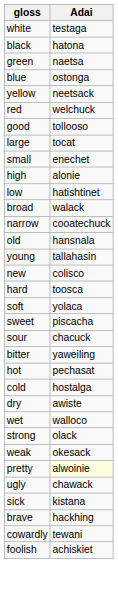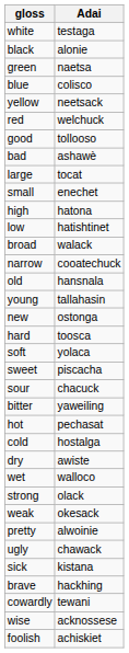black | Adai: hatona -> alonie
blue | Adai: ostonga -> colisco
+ row: bad | ashawè
high | Adai: alonie -> hatona
new | Adai: colisco -> ostonga
pretty | Adai: lightyellow background -> no background
+ row: wise | acknossese
